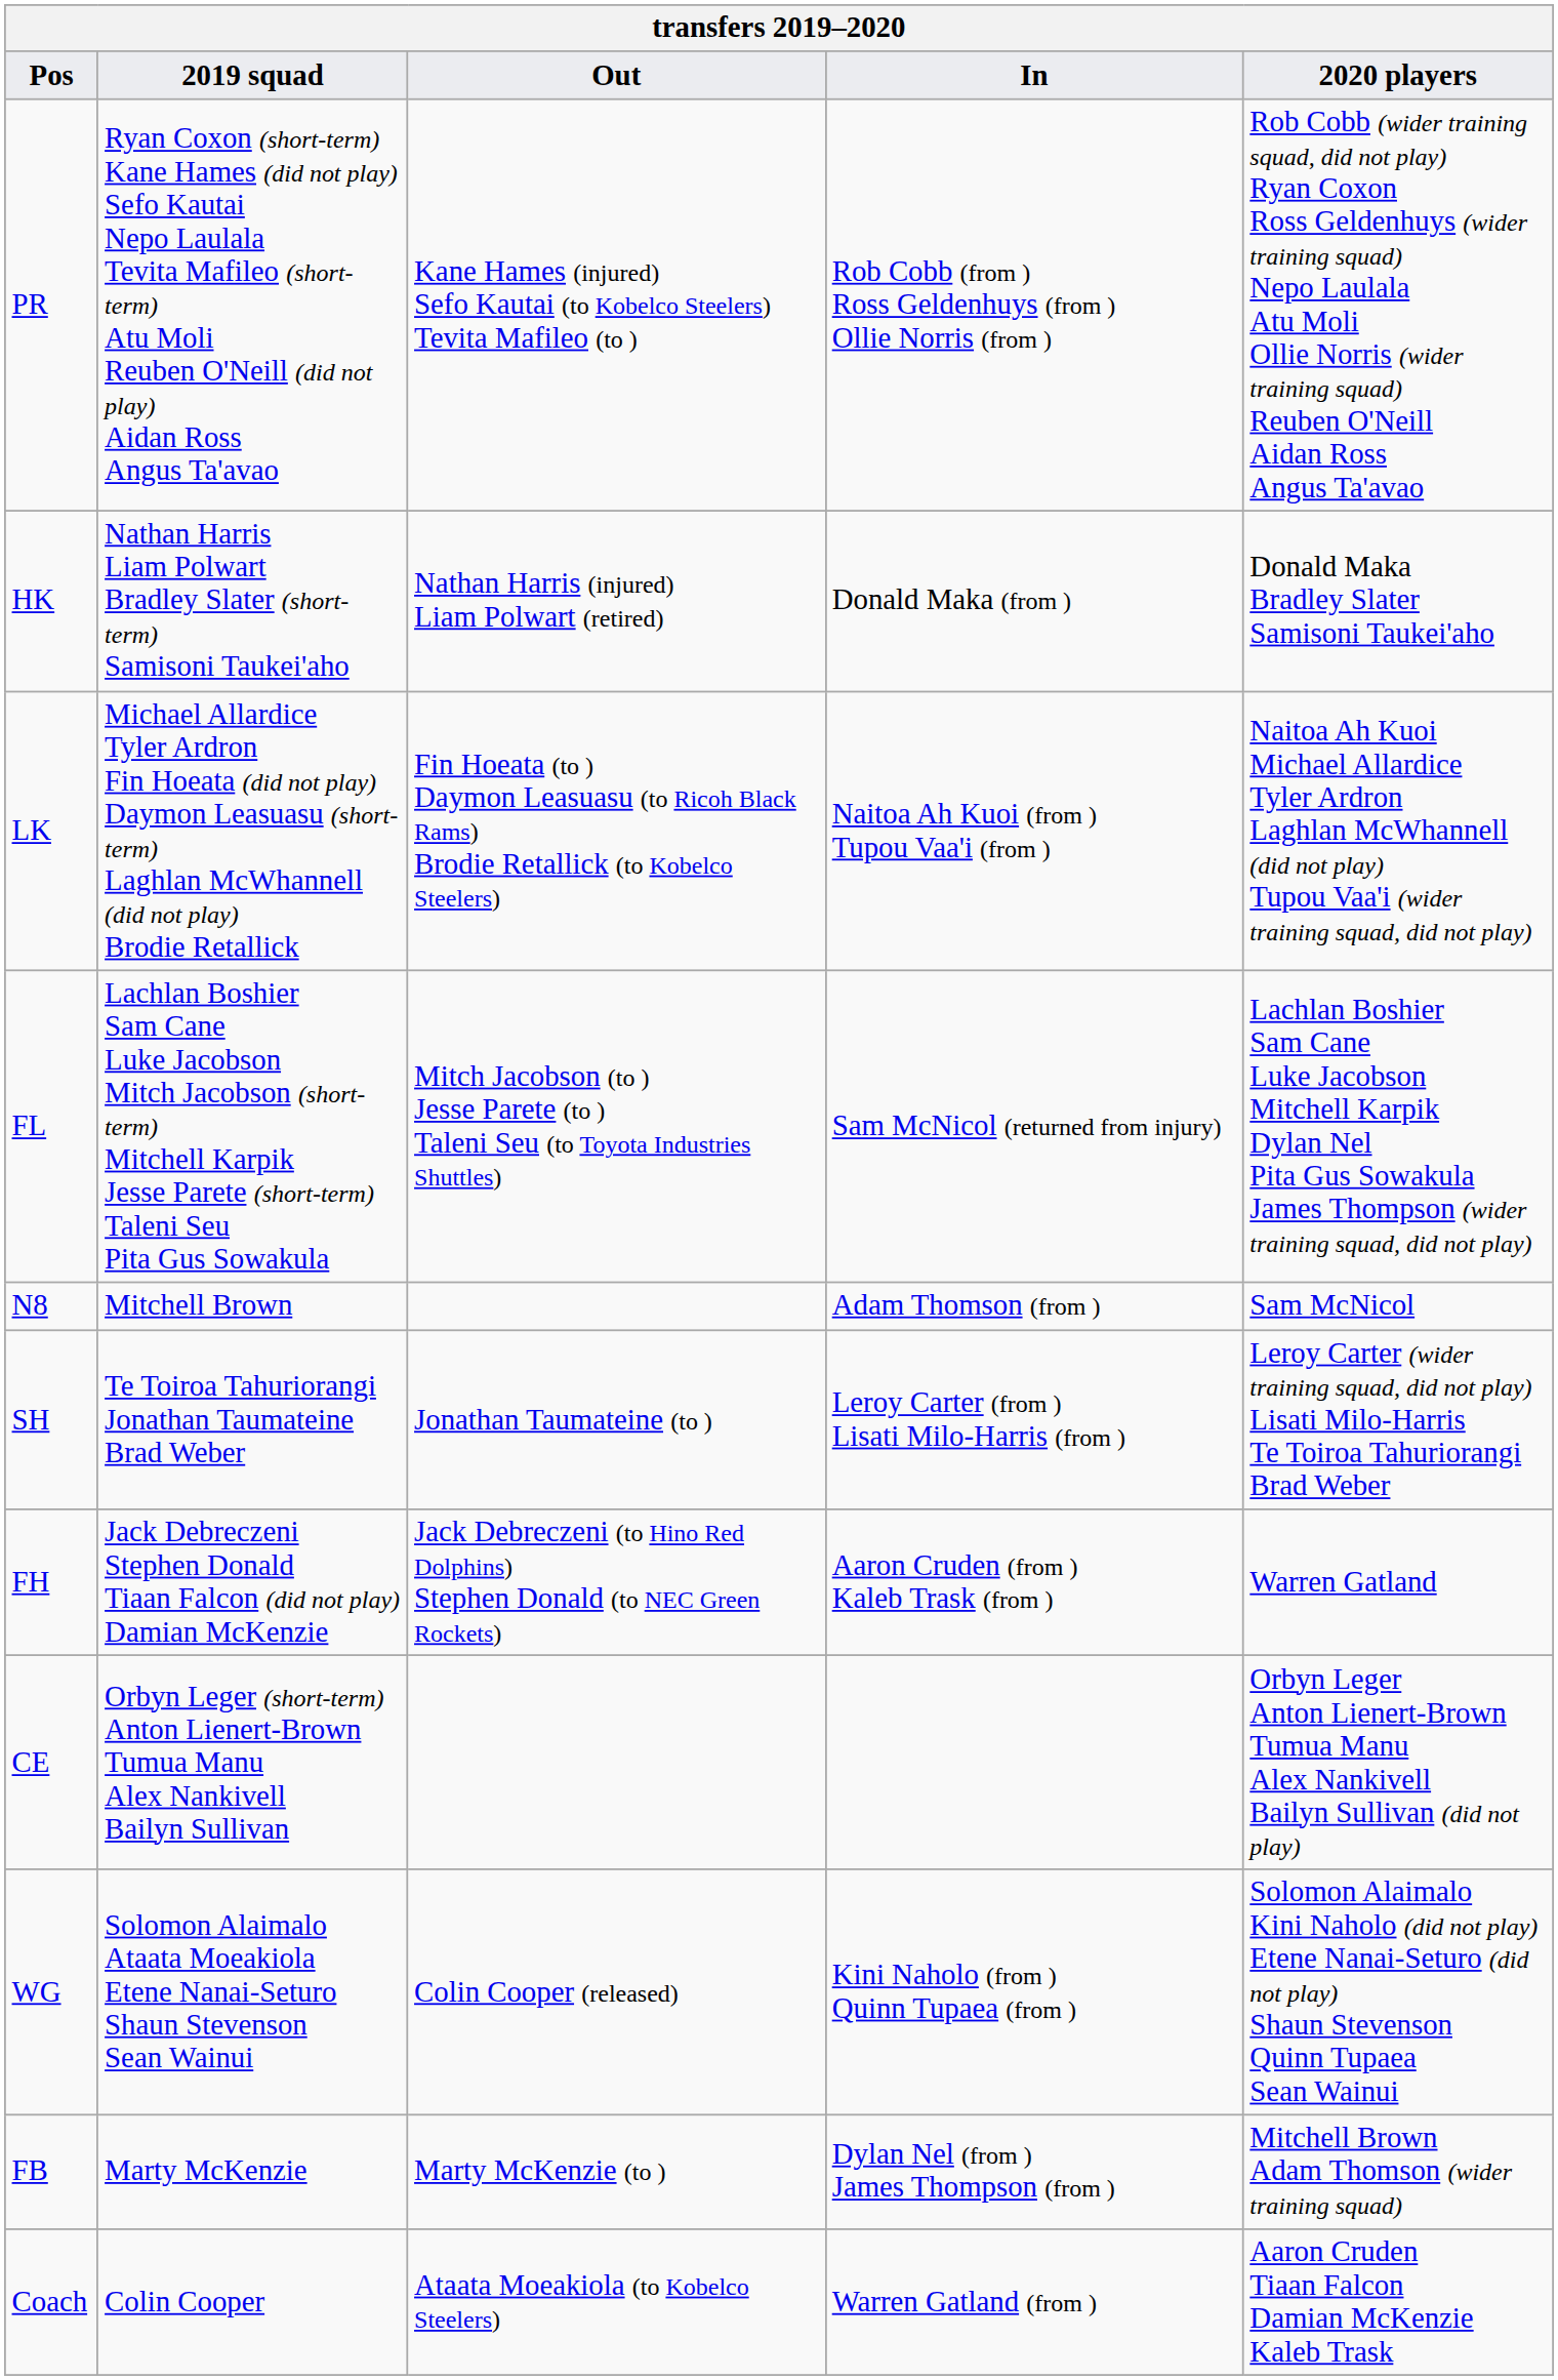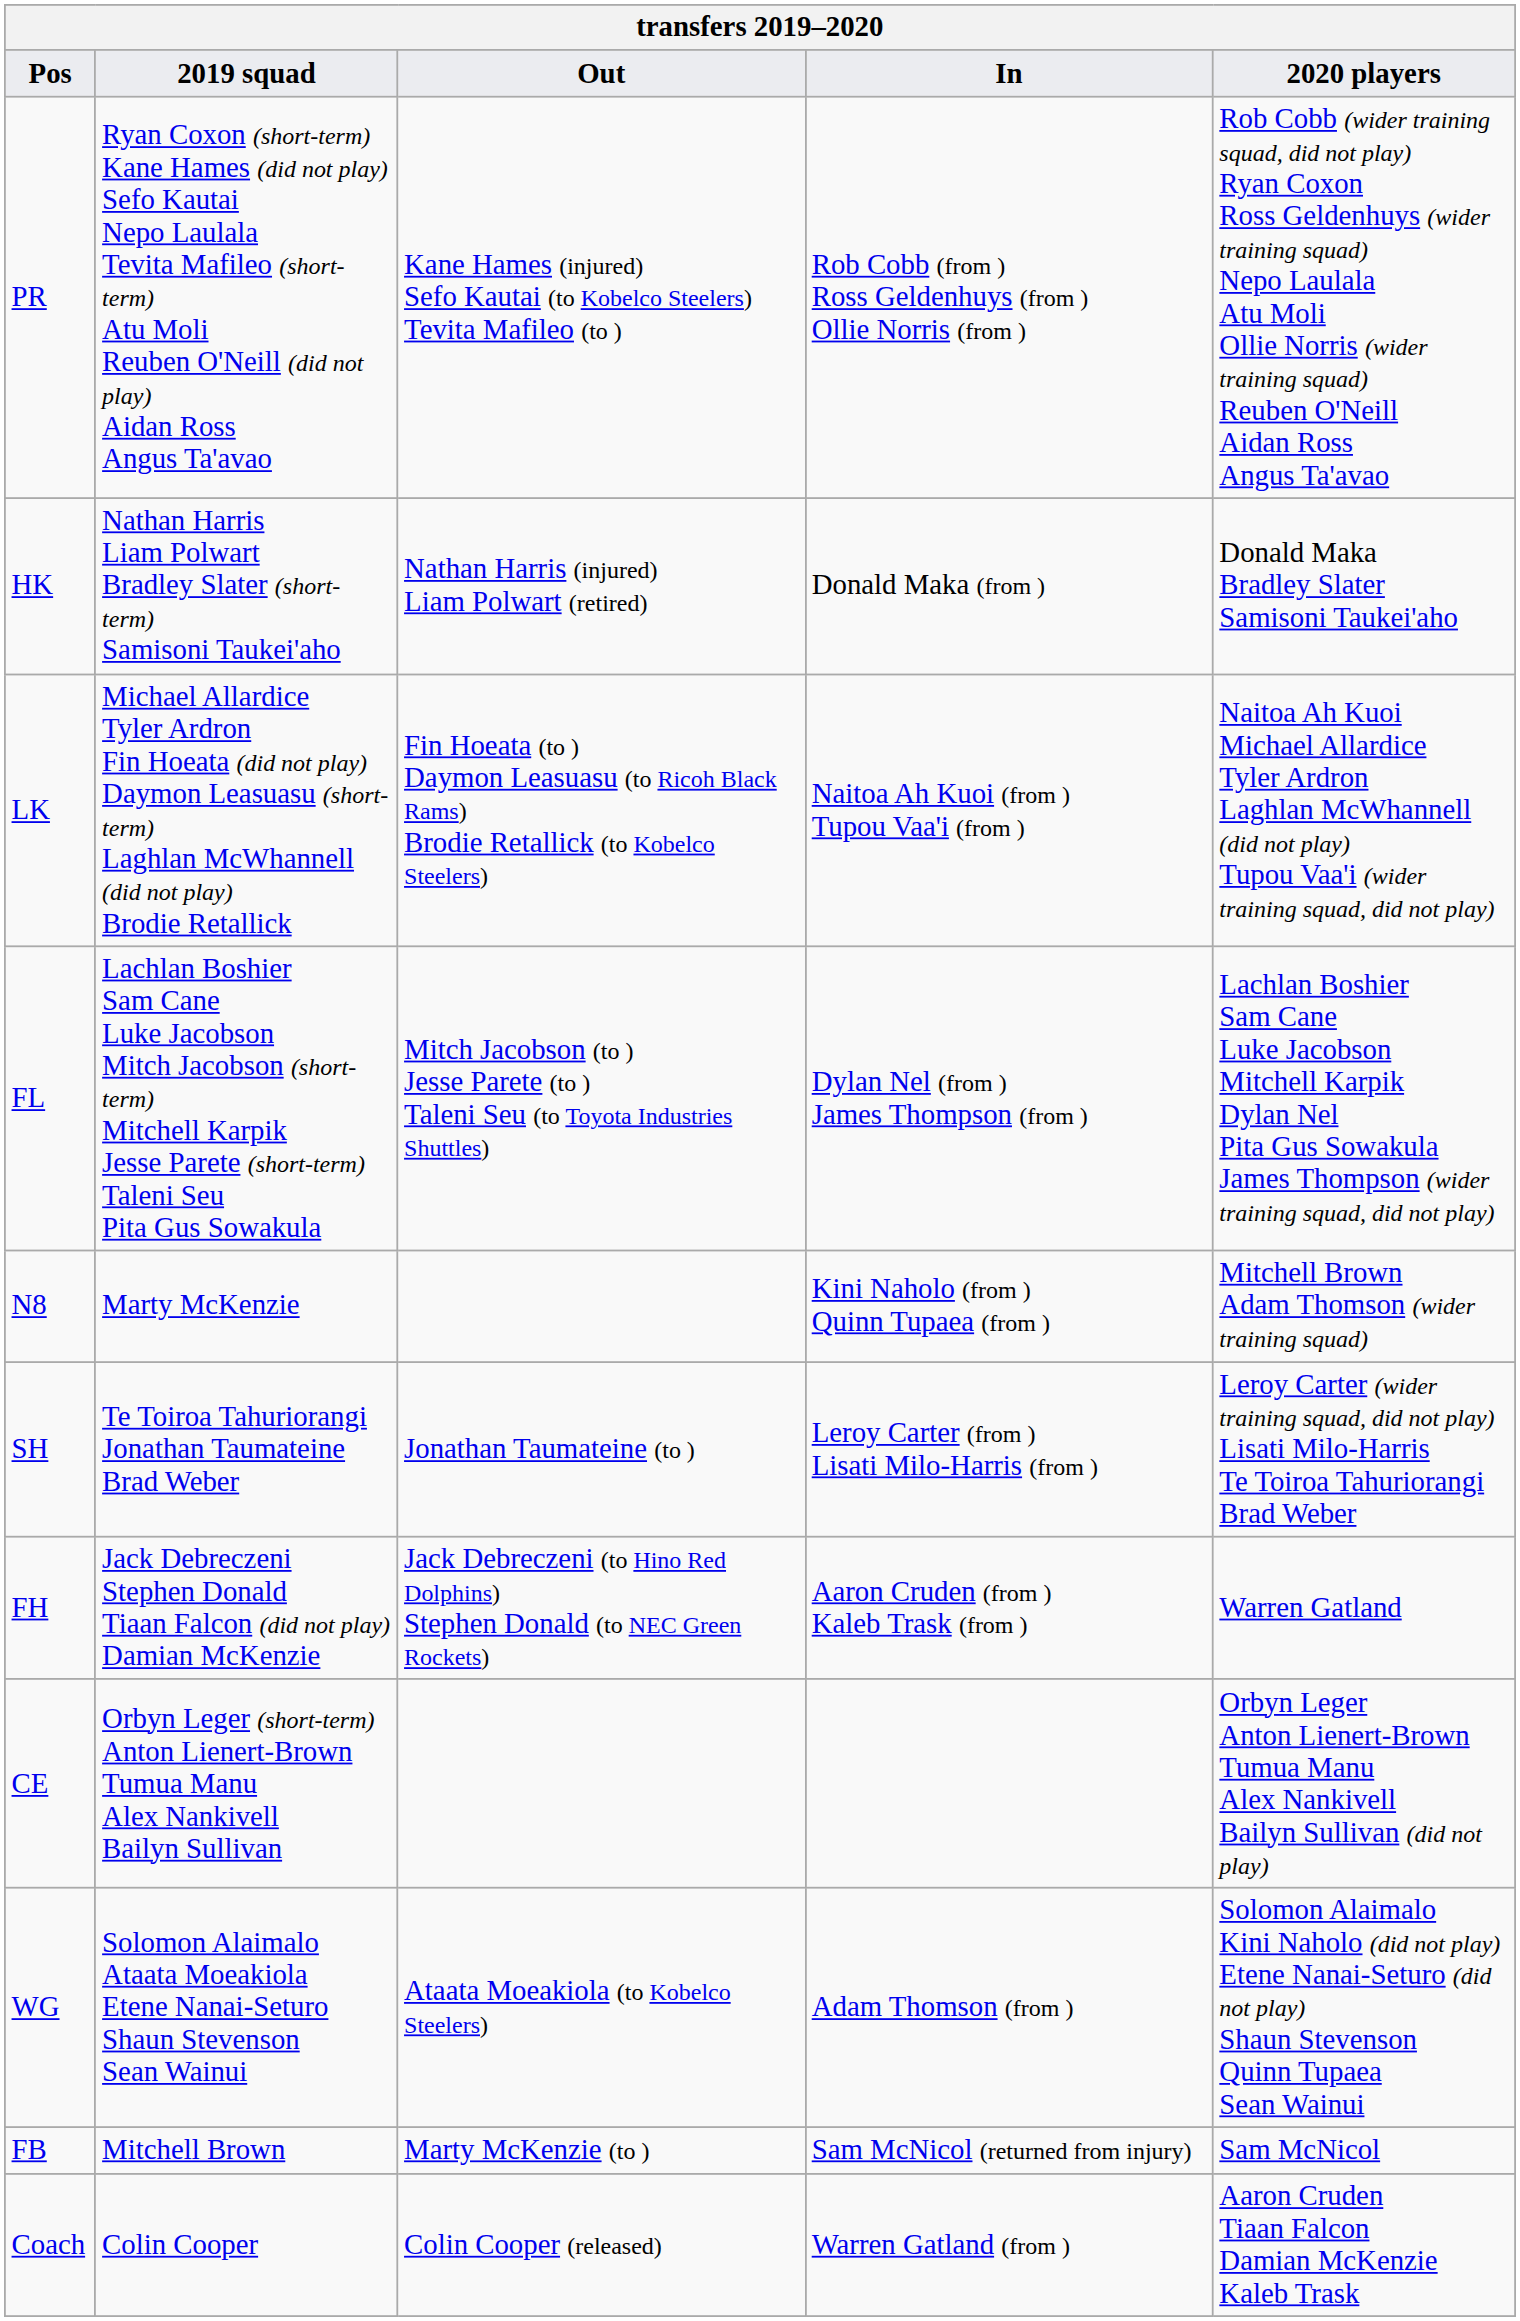FL | In: Sam McNicol (returned from injury) -> Dylan Nel (from ) James Thompson (from )
N8 | 2019 squad: Mitchell Brown -> Marty McKenzie
N8 | In: Adam Thomson (from ) -> Kini Naholo (from ) Quinn Tupaea (from )
N8 | 2020 players: Sam McNicol -> Mitchell Brown Adam Thomson (wider training squad)
WG | Out: Colin Cooper (released) -> Ataata Moeakiola (to Kobelco Steelers)
WG | In: Kini Naholo (from ) Quinn Tupaea (from ) -> Adam Thomson (from )
FB | 2019 squad: Marty McKenzie -> Mitchell Brown
FB | In: Dylan Nel (from ) James Thompson (from ) -> Sam McNicol (returned from injury)
FB | 2020 players: Mitchell Brown Adam Thomson (wider training squad) -> Sam McNicol
Coach | Out: Ataata Moeakiola (to Kobelco Steelers) -> Colin Cooper (released)
